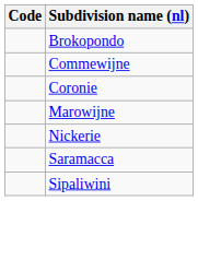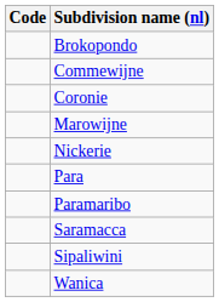+ row: Para
+ row: Paramaribo
+ row: Wanica
